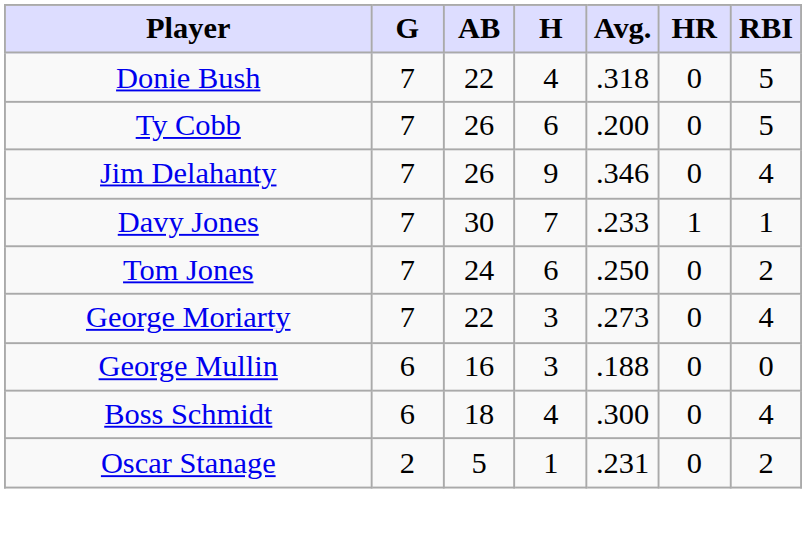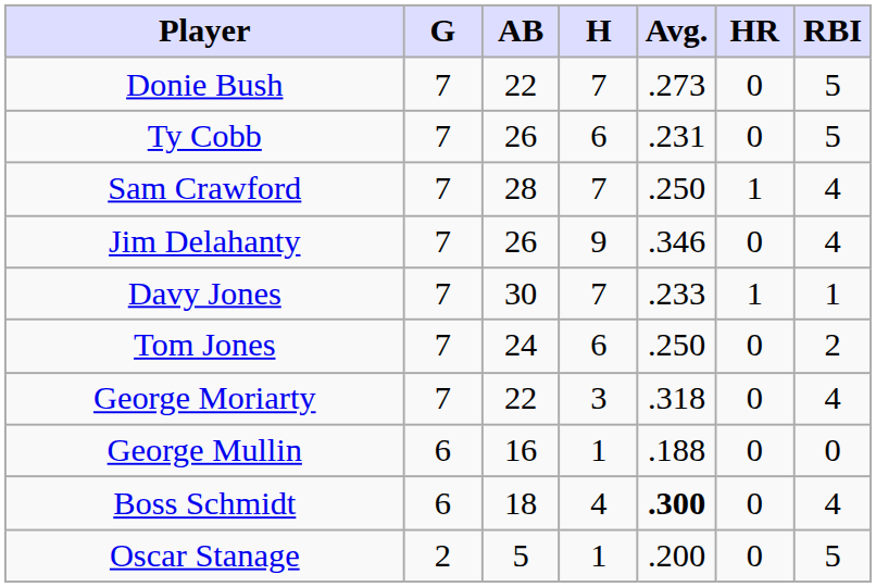Donie Bush | H: 4 -> 7
Donie Bush | Avg.: .318 -> .273
Ty Cobb | Avg.: .200 -> .231
+ row: Sam Crawford | 7 | 28 | 7 | .250 | 1 | 4
George Moriarty | Avg.: .273 -> .318
George Mullin | H: 3 -> 1
Boss Schmidt | Avg.: normal -> bold
Oscar Stanage | Avg.: .231 -> .200
Oscar Stanage | RBI: 2 -> 5
